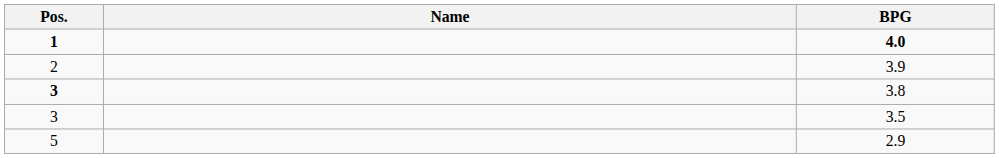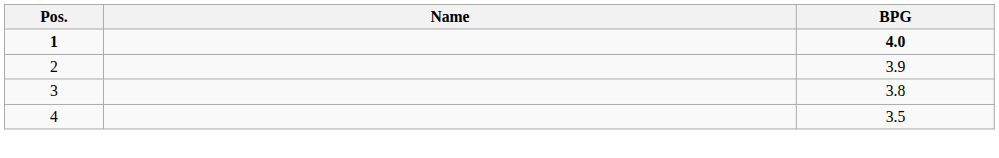3.8 | Pos.: bold -> normal
3.5 | Pos.: 3 -> 4
- row: 5 | 2.9
